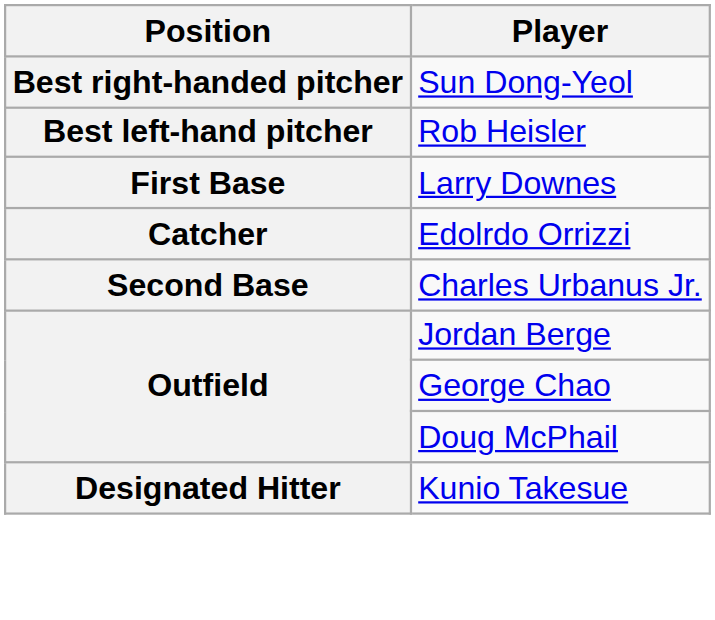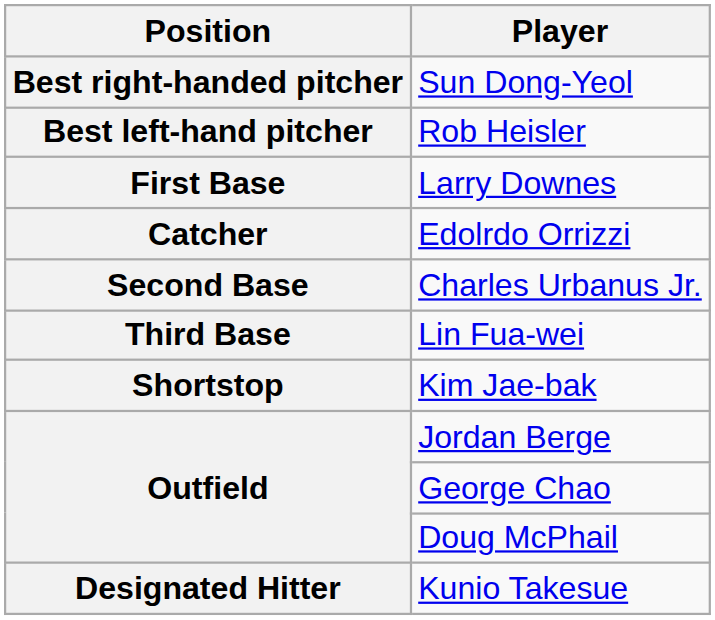+ row: Third Base | Lin Fua-wei
+ row: Shortstop | Kim Jae-bak
